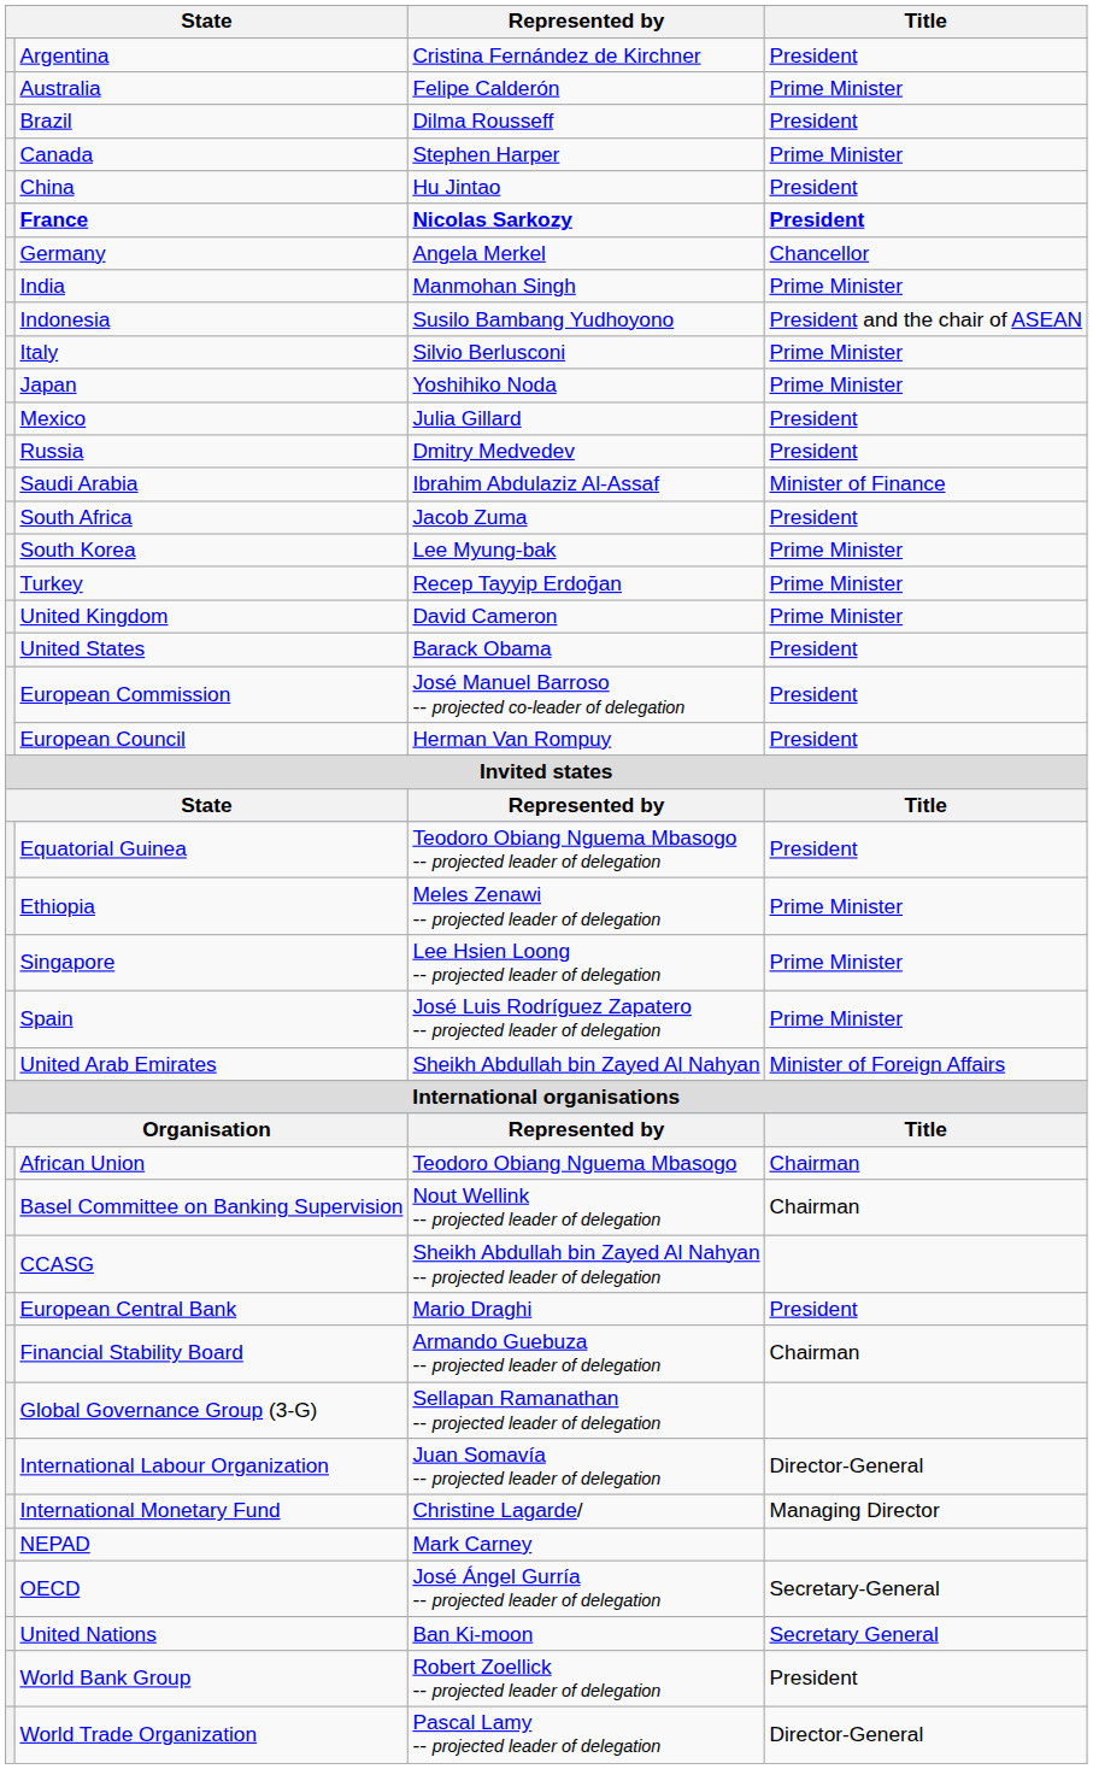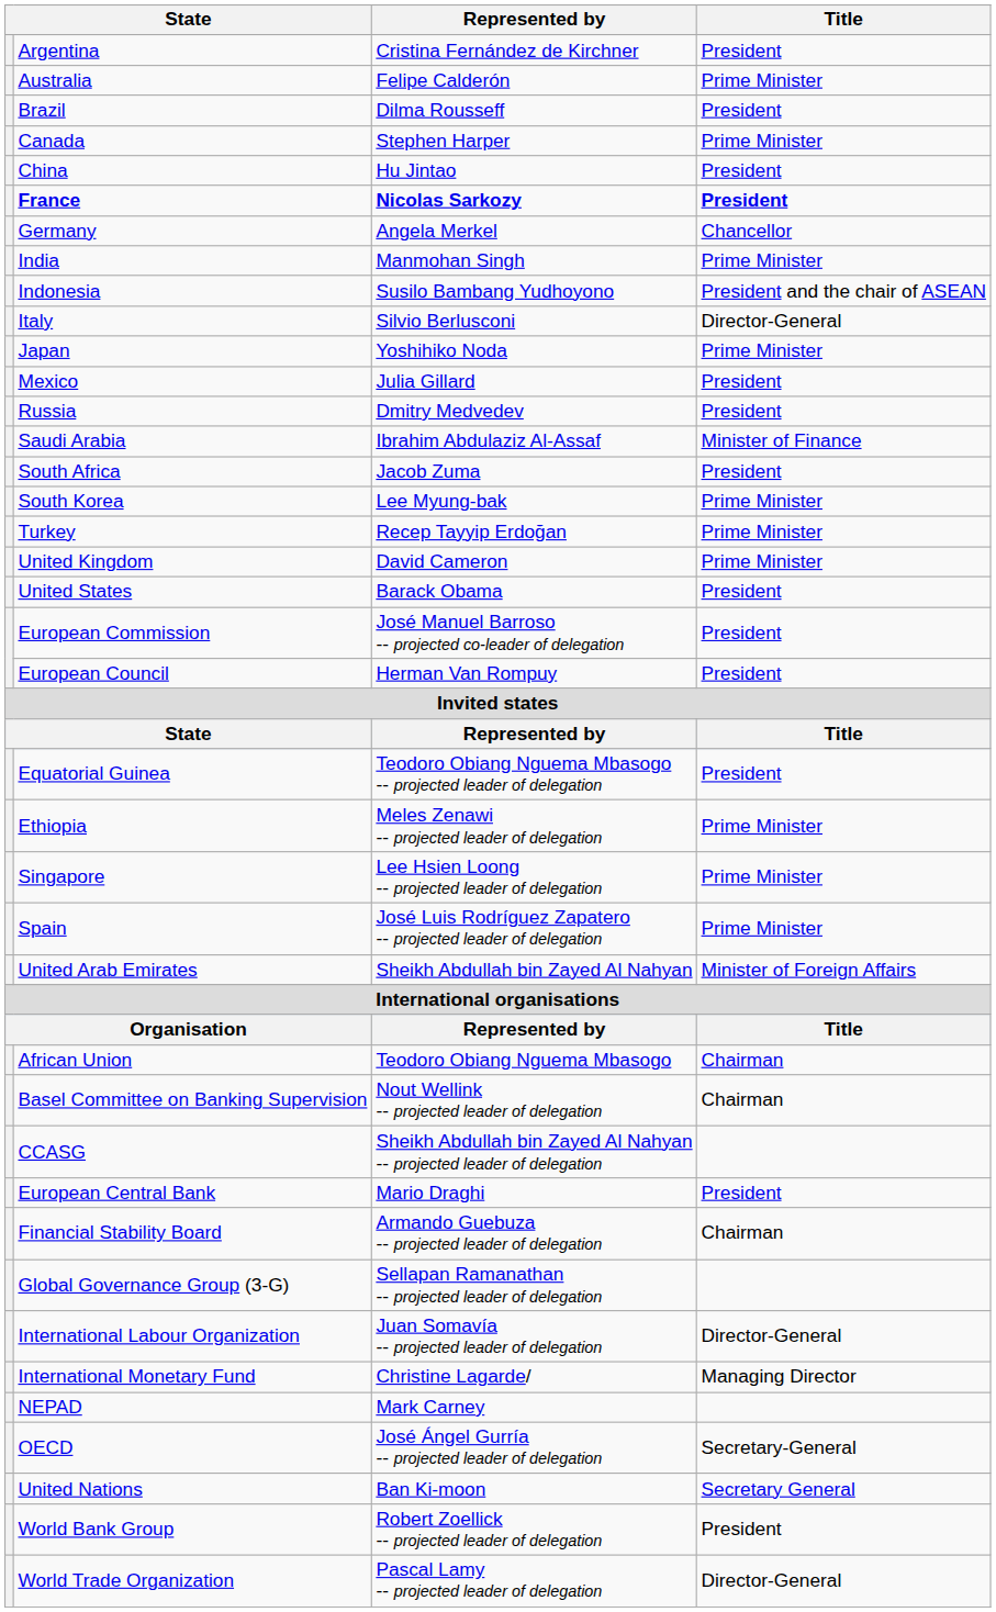Italy | Title: Prime Minister -> Director-General
